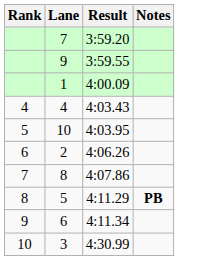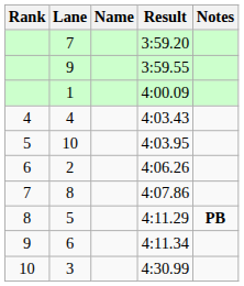+ column: Name
